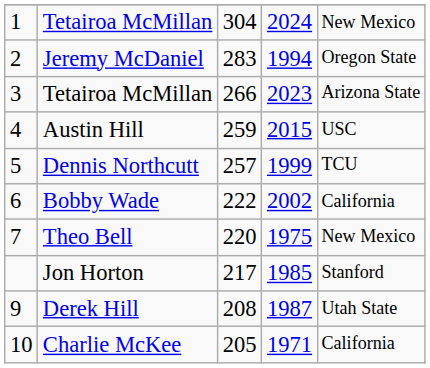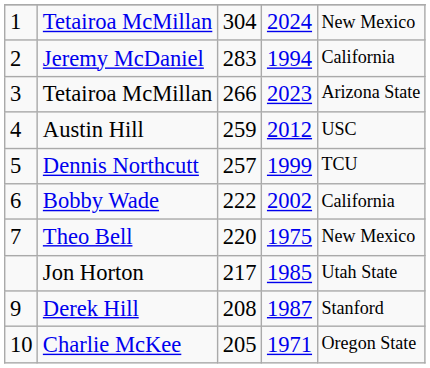Jeremy McDaniel | column 5: Oregon State -> California
Austin Hill | column 4: 2015 -> 2012
Jon Horton | column 5: Stanford -> Utah State
Derek Hill | column 5: Utah State -> Stanford
Charlie McKee | column 5: California -> Oregon State
